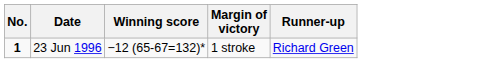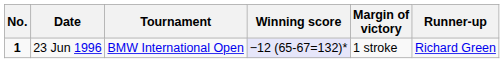+ column: Tournament | BMW International Open
23 Jun 1996 | Winning score: no background -> lavender background
